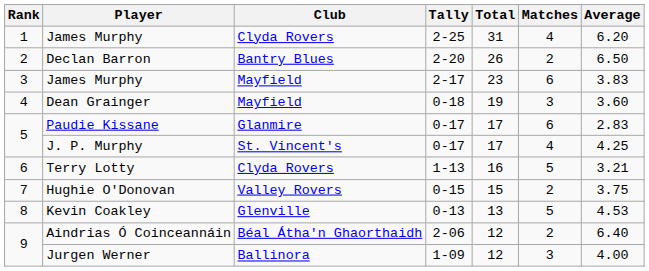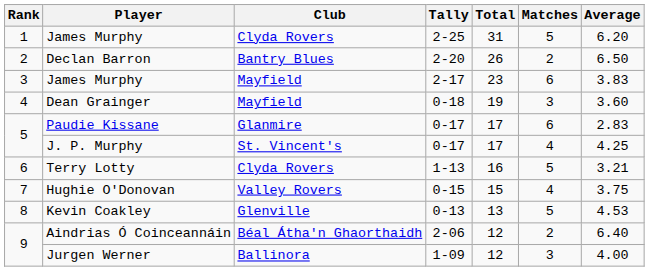James Murphy / 2-25 | Matches: 4 -> 5
Hughie O'Donovan | Matches: 2 -> 4
